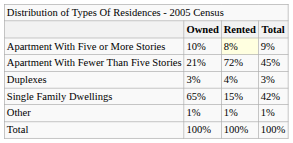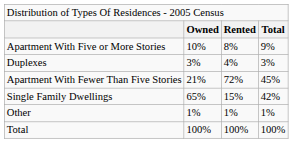Apartment With Five or More Stories | column 3: lightyellow background -> no background
rows swapped: Apartment With Fewer Than Five Stories <-> Duplexes
